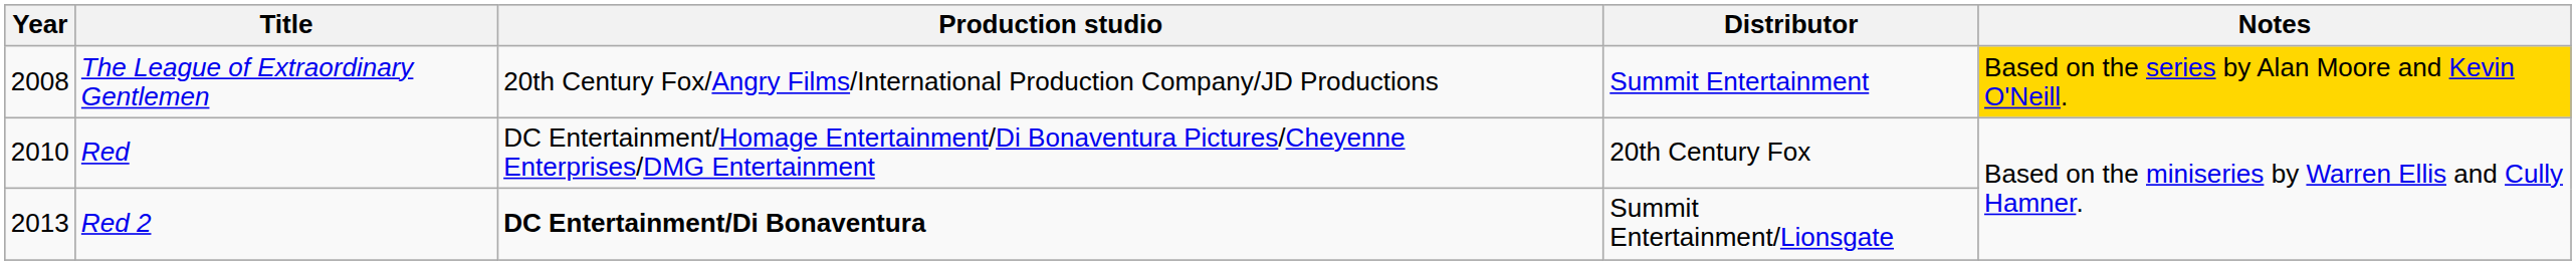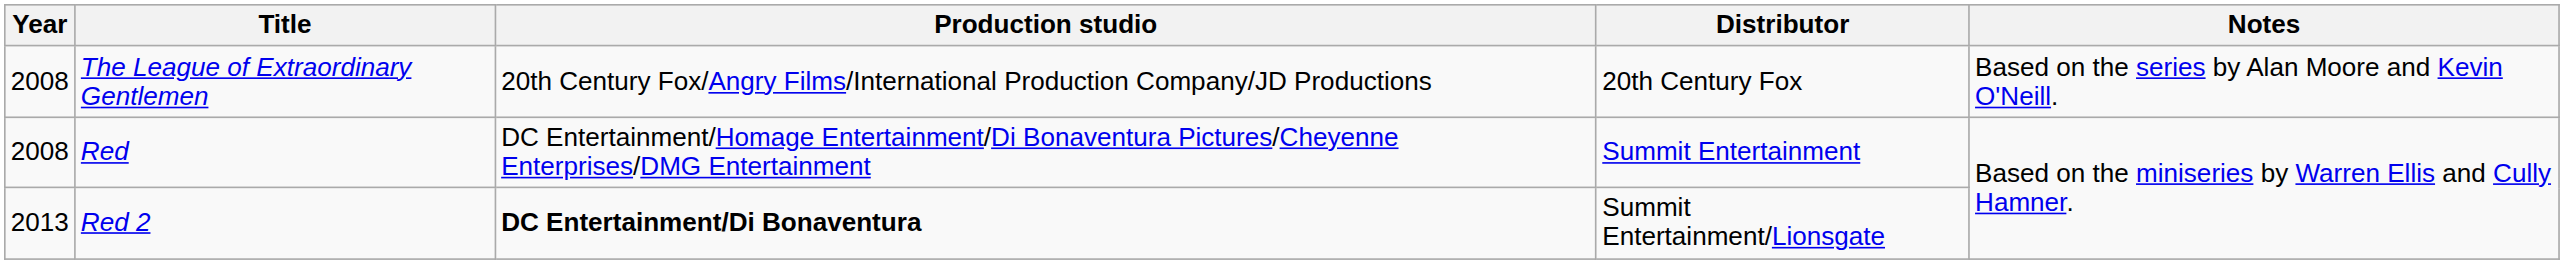The League of Extraordinary Gentlemen | Distributor: Summit Entertainment -> 20th Century Fox
The League of Extraordinary Gentlemen | Notes: gold background -> no background
Red | Year: 2010 -> 2008
Red | Distributor: 20th Century Fox -> Summit Entertainment
